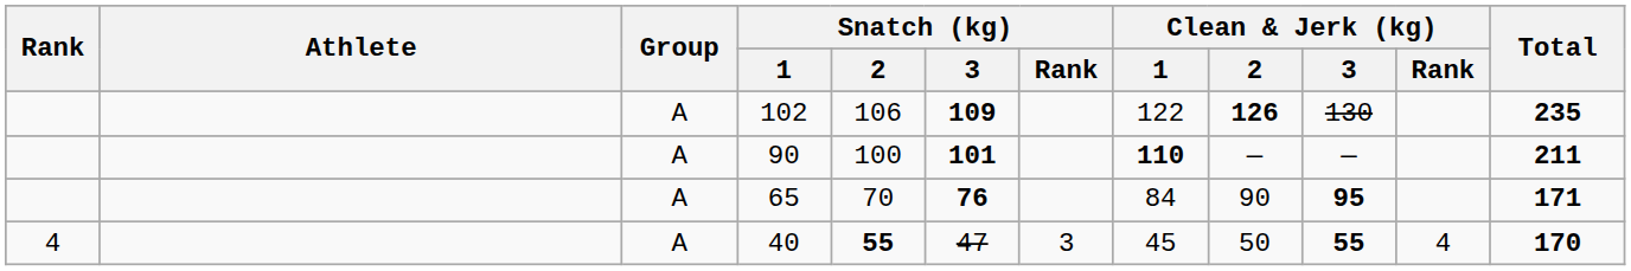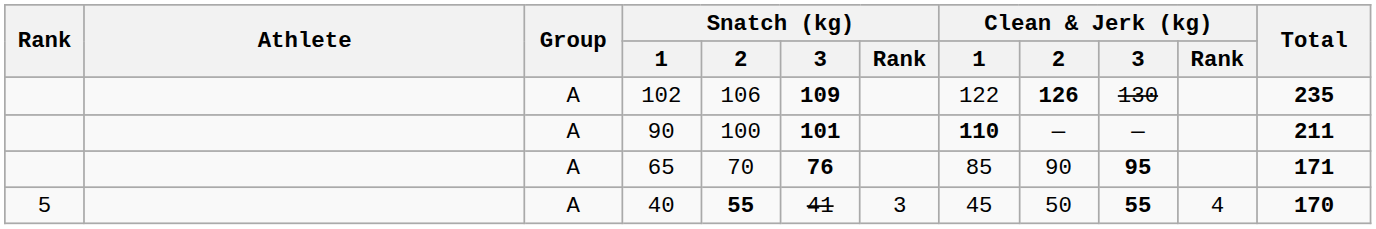65 | Clean & Jerk (kg) / 1: 84 -> 85
40 | Rank: 4 -> 5
40 | Snatch (kg) / 3: 47 -> 41
